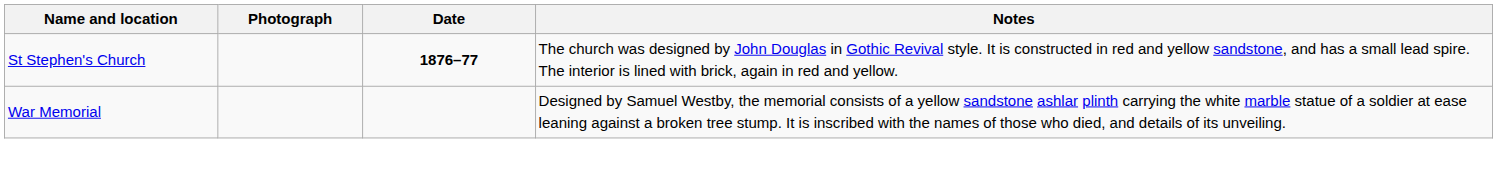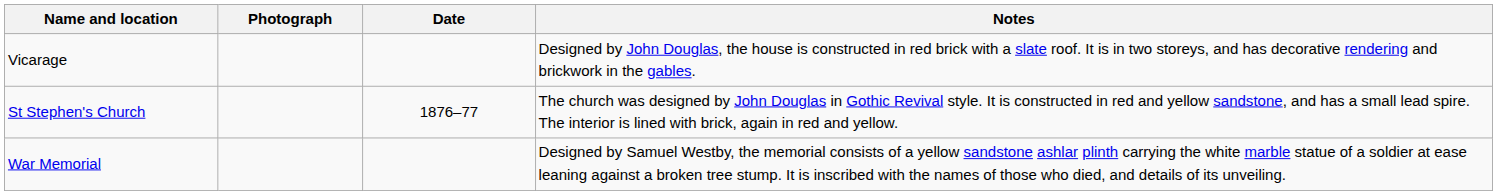+ row: Vicarage | Designed by John Douglas, the house is constructed in red brick with a slate roof. It is in two storeys, and has decorative rendering and brickwork in the gables.
St Stephen's Church | Date: bold -> normal
